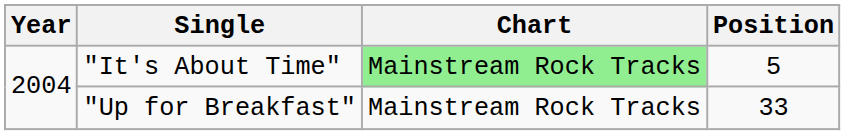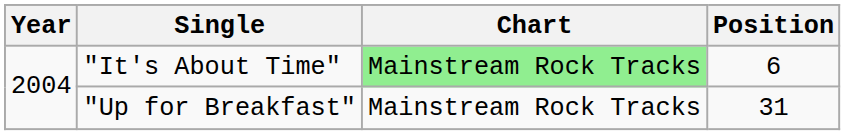"It's About Time" | Position: 5 -> 6
"Up for Breakfast" | Position: 33 -> 31
